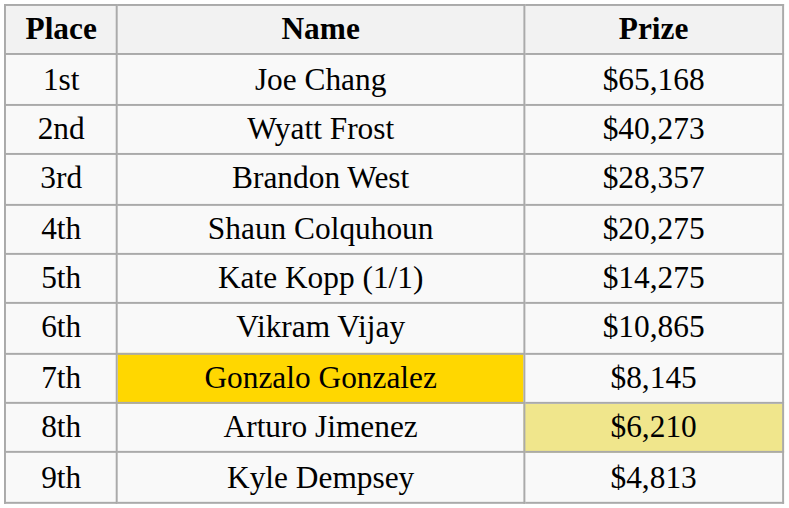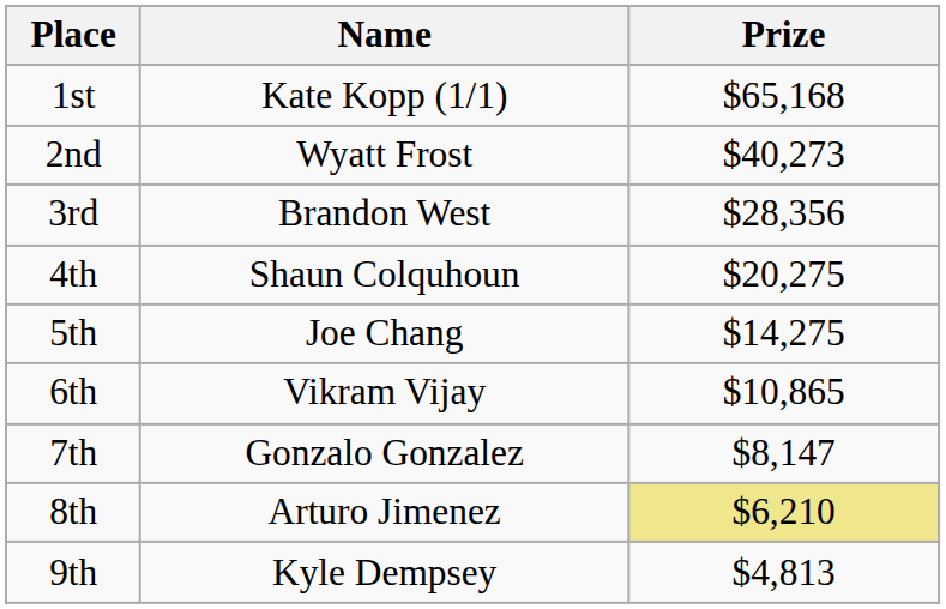1st | Name: Joe Chang -> Kate Kopp (1/1)
3rd | Prize: $28,357 -> $28,356
5th | Name: Kate Kopp (1/1) -> Joe Chang
7th | Name: gold background -> no background
7th | Prize: $8,145 -> $8,147
